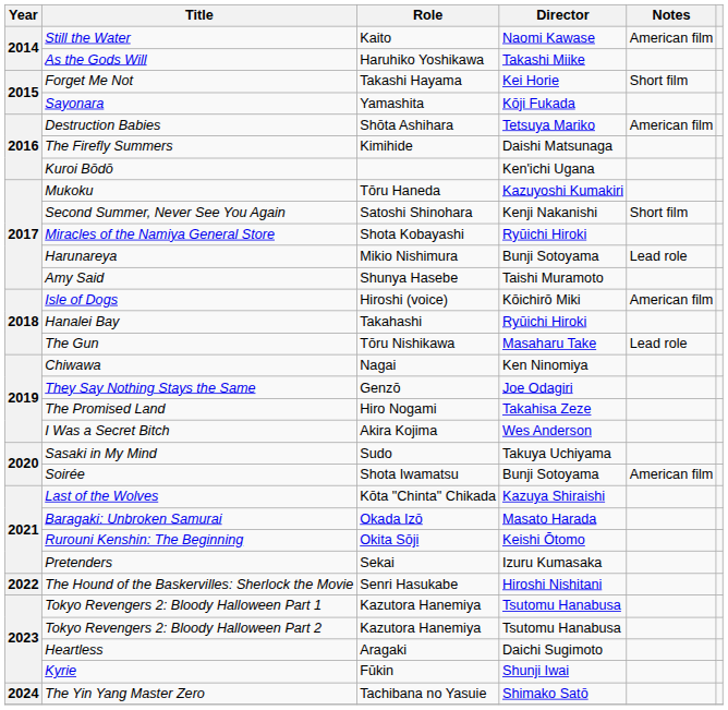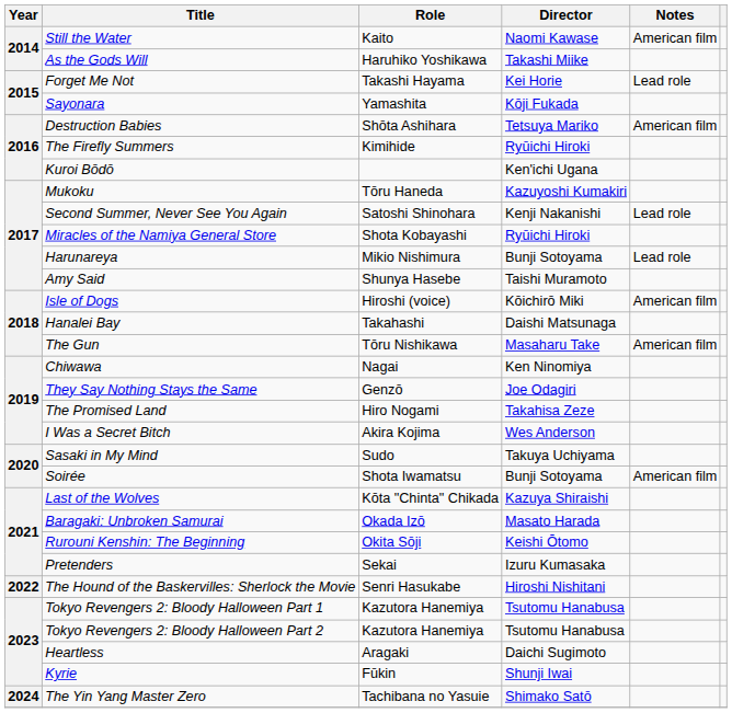Forget Me Not | Notes: Short film -> Lead role
The Firefly Summers | Director: Daishi Matsunaga -> Ryūichi Hiroki
Second Summer, Never See You Again | Notes: Short film -> Lead role
Hanalei Bay | Director: Ryūichi Hiroki -> Daishi Matsunaga
The Gun | Notes: Lead role -> American film
